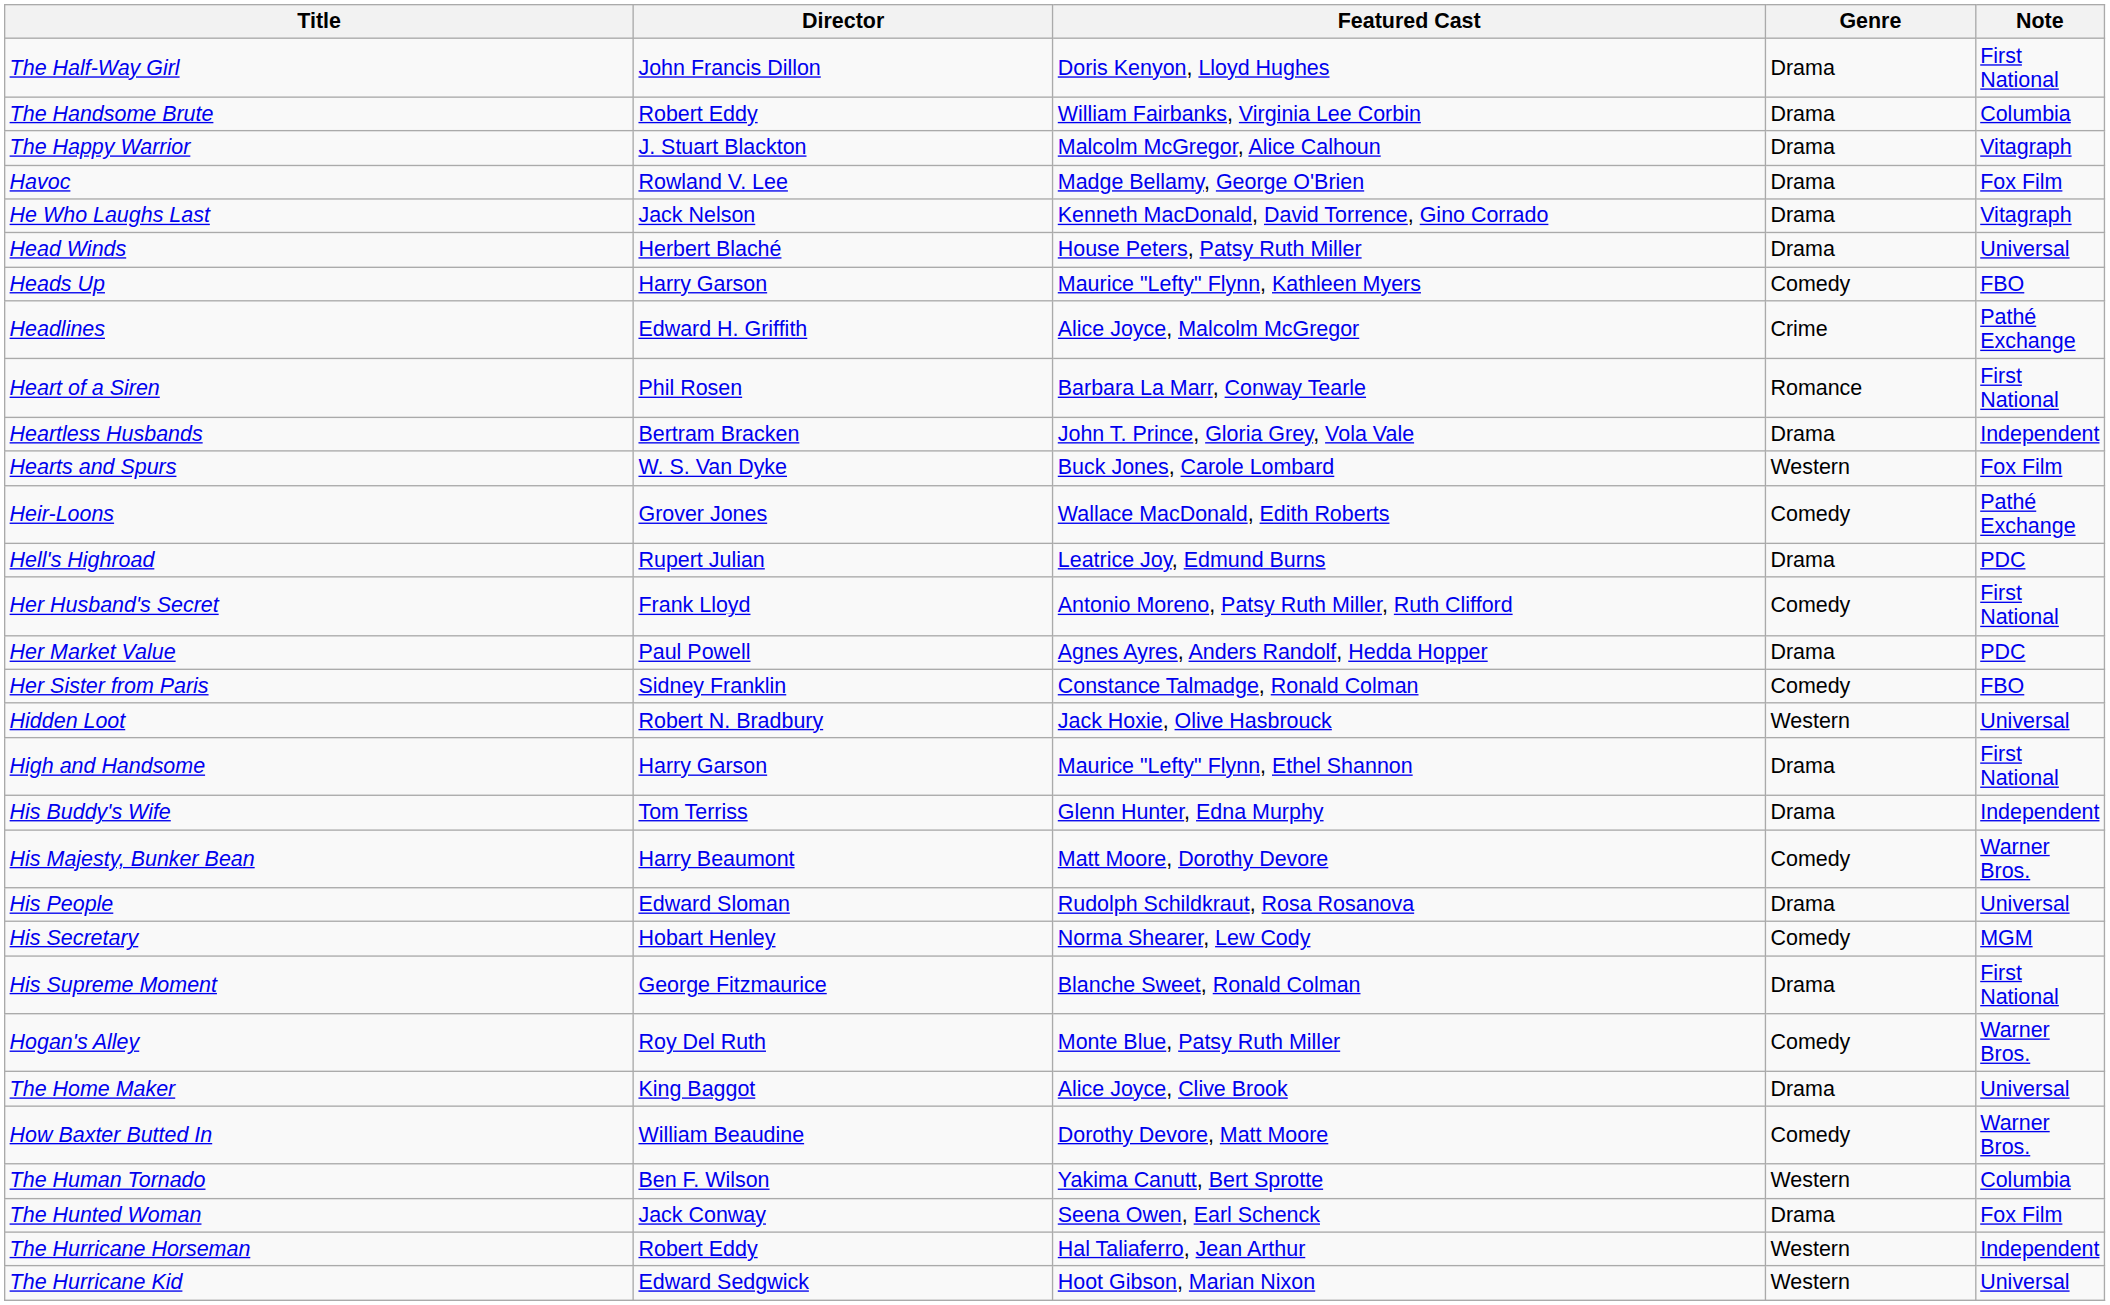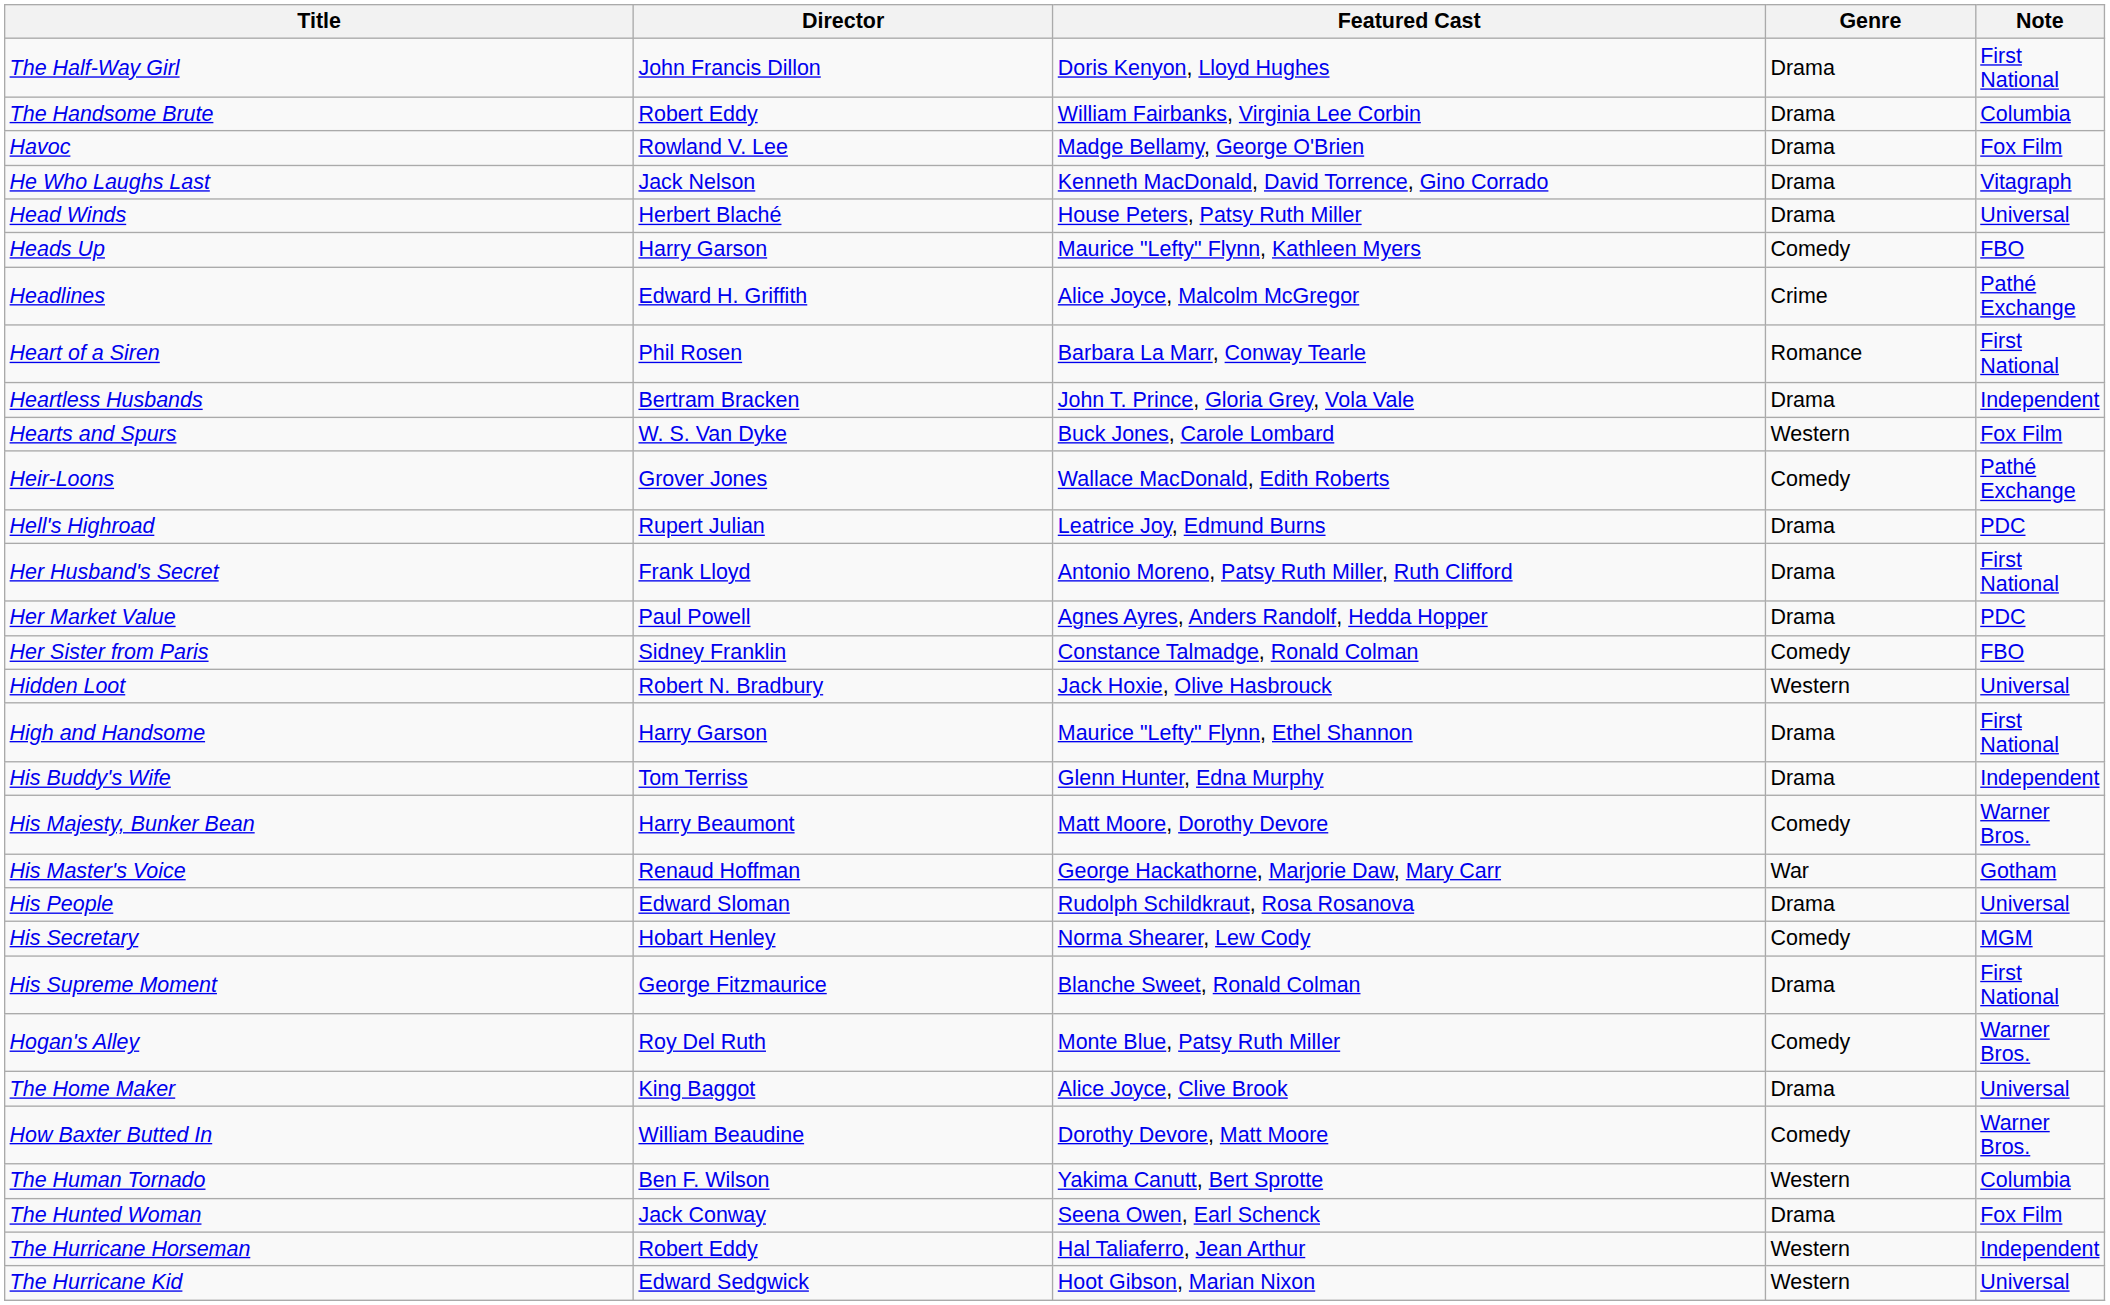- row: The Happy Warrior | J. Stuart Blackton | Malcolm McGregor, Alice Calhoun | Drama | Vitagraph
Her Husband's Secret | Genre: Comedy -> Drama
+ row: His Master's Voice | Renaud Hoffman | George Hackathorne, Marjorie Daw, Mary Carr | War | Gotham
